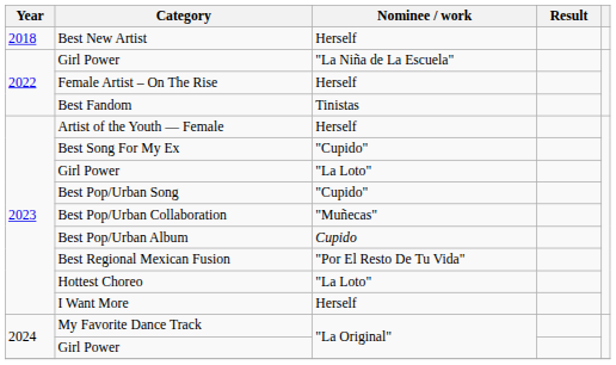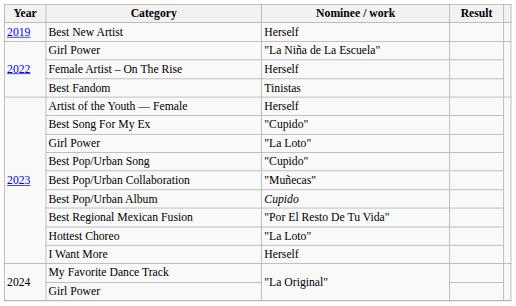Best New Artist | Year: 2018 -> 2019
